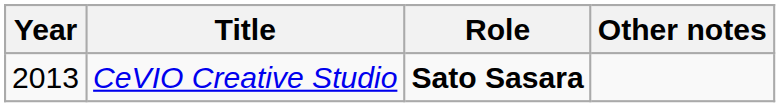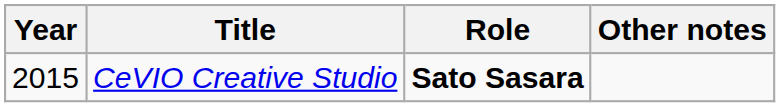CeVIO Creative Studio | Year: 2013 -> 2015
